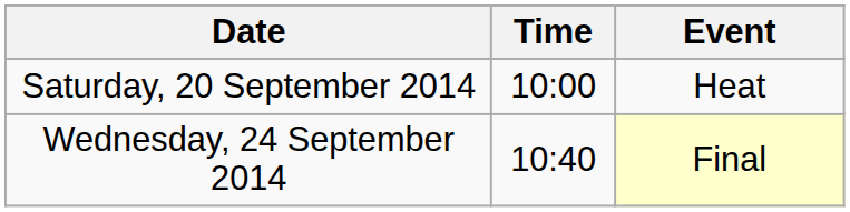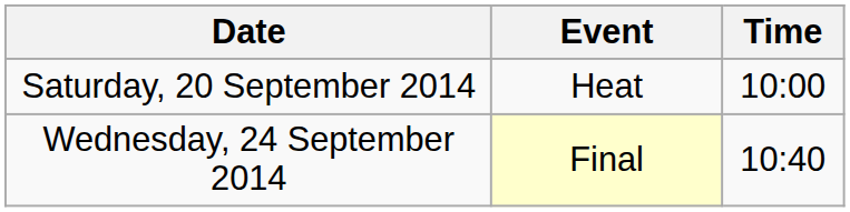columns swapped: Time <-> Event
